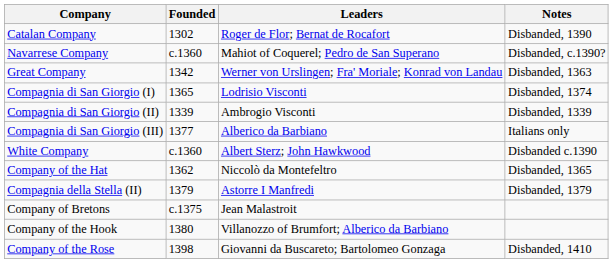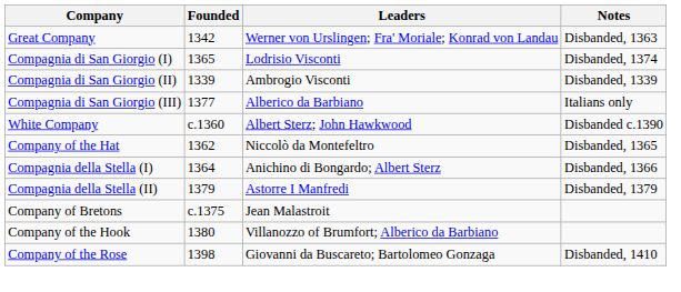- row: Catalan Company | 1302 | Roger de Flor; Bernat de Rocafort | Disbanded, 1390
- row: Navarrese Company | c.1360 | Mahiot of Coquerel; Pedro de San Superano | Disbanded, c.1390?
+ row: Compagnia della Stella (I) | 1364 | Anichino di Bongardo; Albert Sterz | Disbanded, 1366
